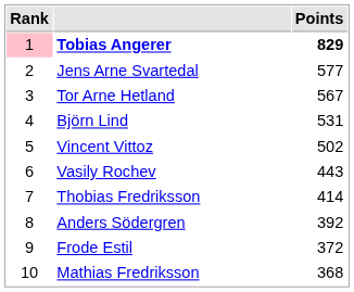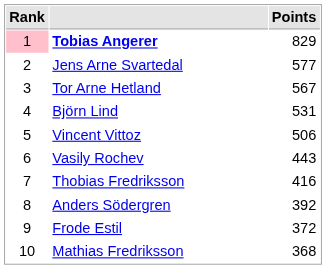Tobias Angerer | Points: bold -> normal
Vincent Vittoz | Points: 502 -> 506
Thobias Fredriksson | Points: 414 -> 416
